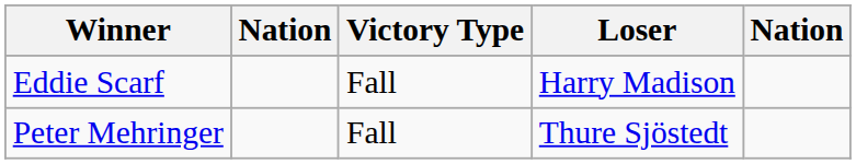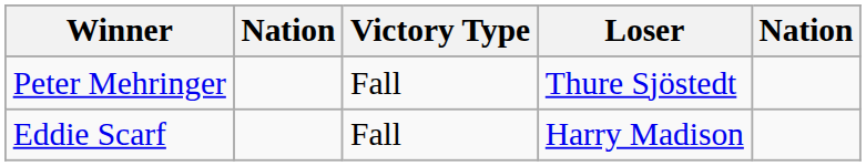rows swapped: Peter Mehringer <-> Eddie Scarf
